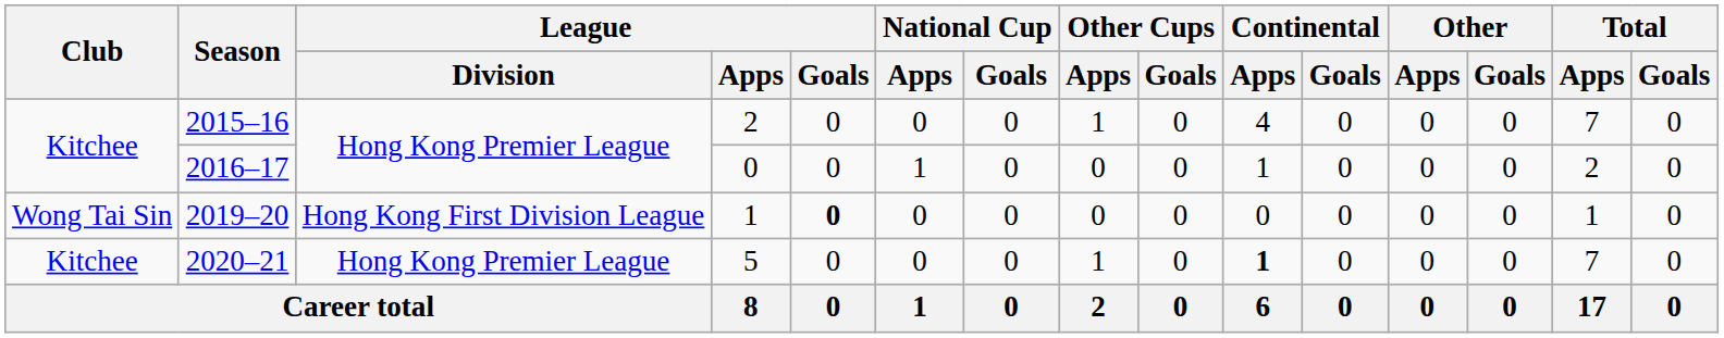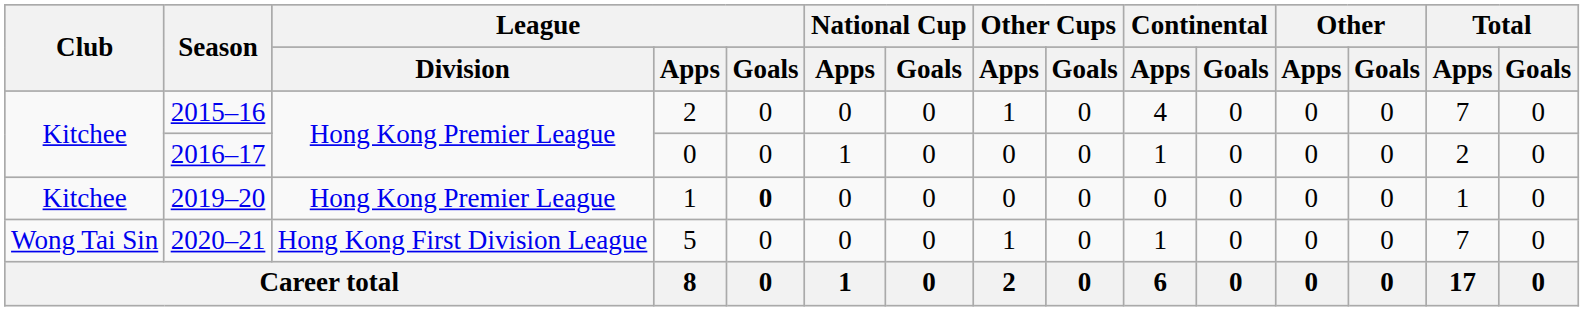2019–20 | Club: Wong Tai Sin -> Kitchee
2019–20 | League / Division: Hong Kong First Division League -> Hong Kong Premier League
2020–21 | Club: Kitchee -> Wong Tai Sin
2020–21 | League / Division: Hong Kong Premier League -> Hong Kong First Division League
2020–21 | Continental / Apps: bold -> normal
